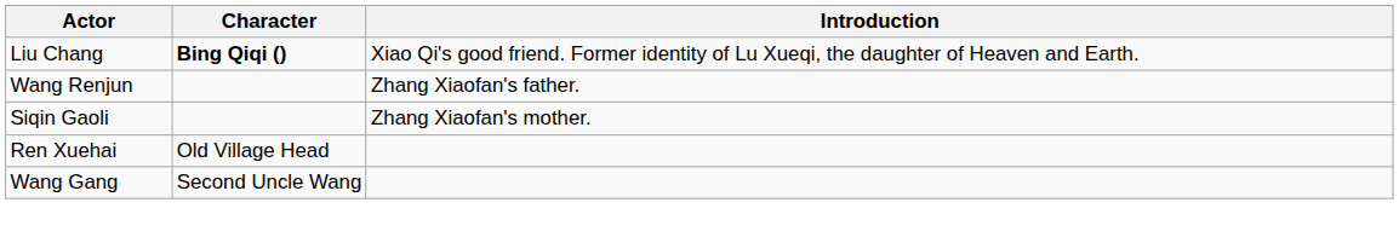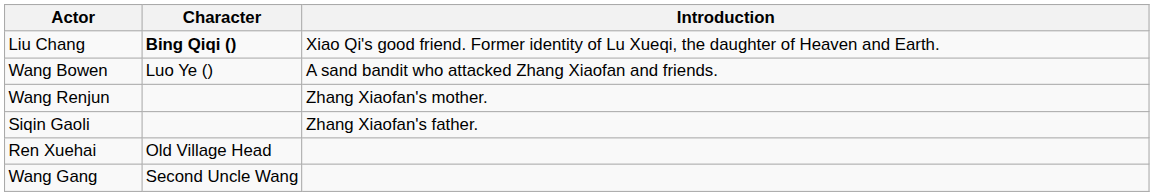+ row: Wang Bowen | Luo Ye () | A sand bandit who attacked Zhang Xiaofan and friends.
Wang Renjun | Introduction: Zhang Xiaofan's father. -> Zhang Xiaofan's mother.
Siqin Gaoli | Introduction: Zhang Xiaofan's mother. -> Zhang Xiaofan's father.
